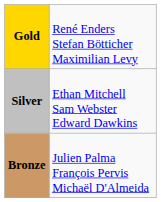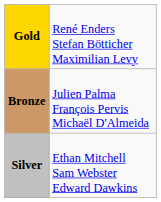rows swapped: Silver <-> Bronze
